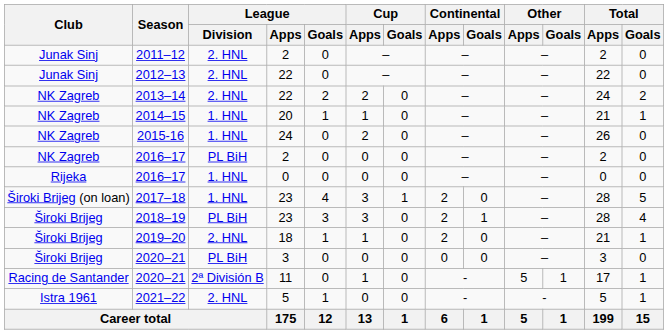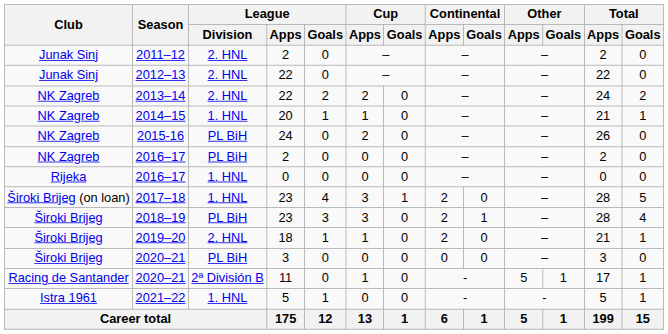2015-16 | League / Division: 1. HNL -> PL BiH
2021–22 | League / Division: 2. HNL -> 1. HNL
